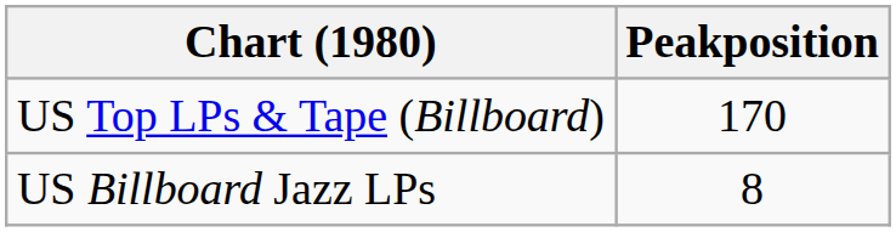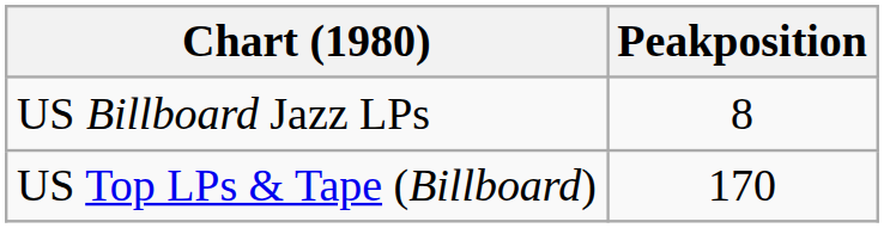rows swapped: US Top LPs & Tape (Billboard) <-> US Billboard Jazz LPs
